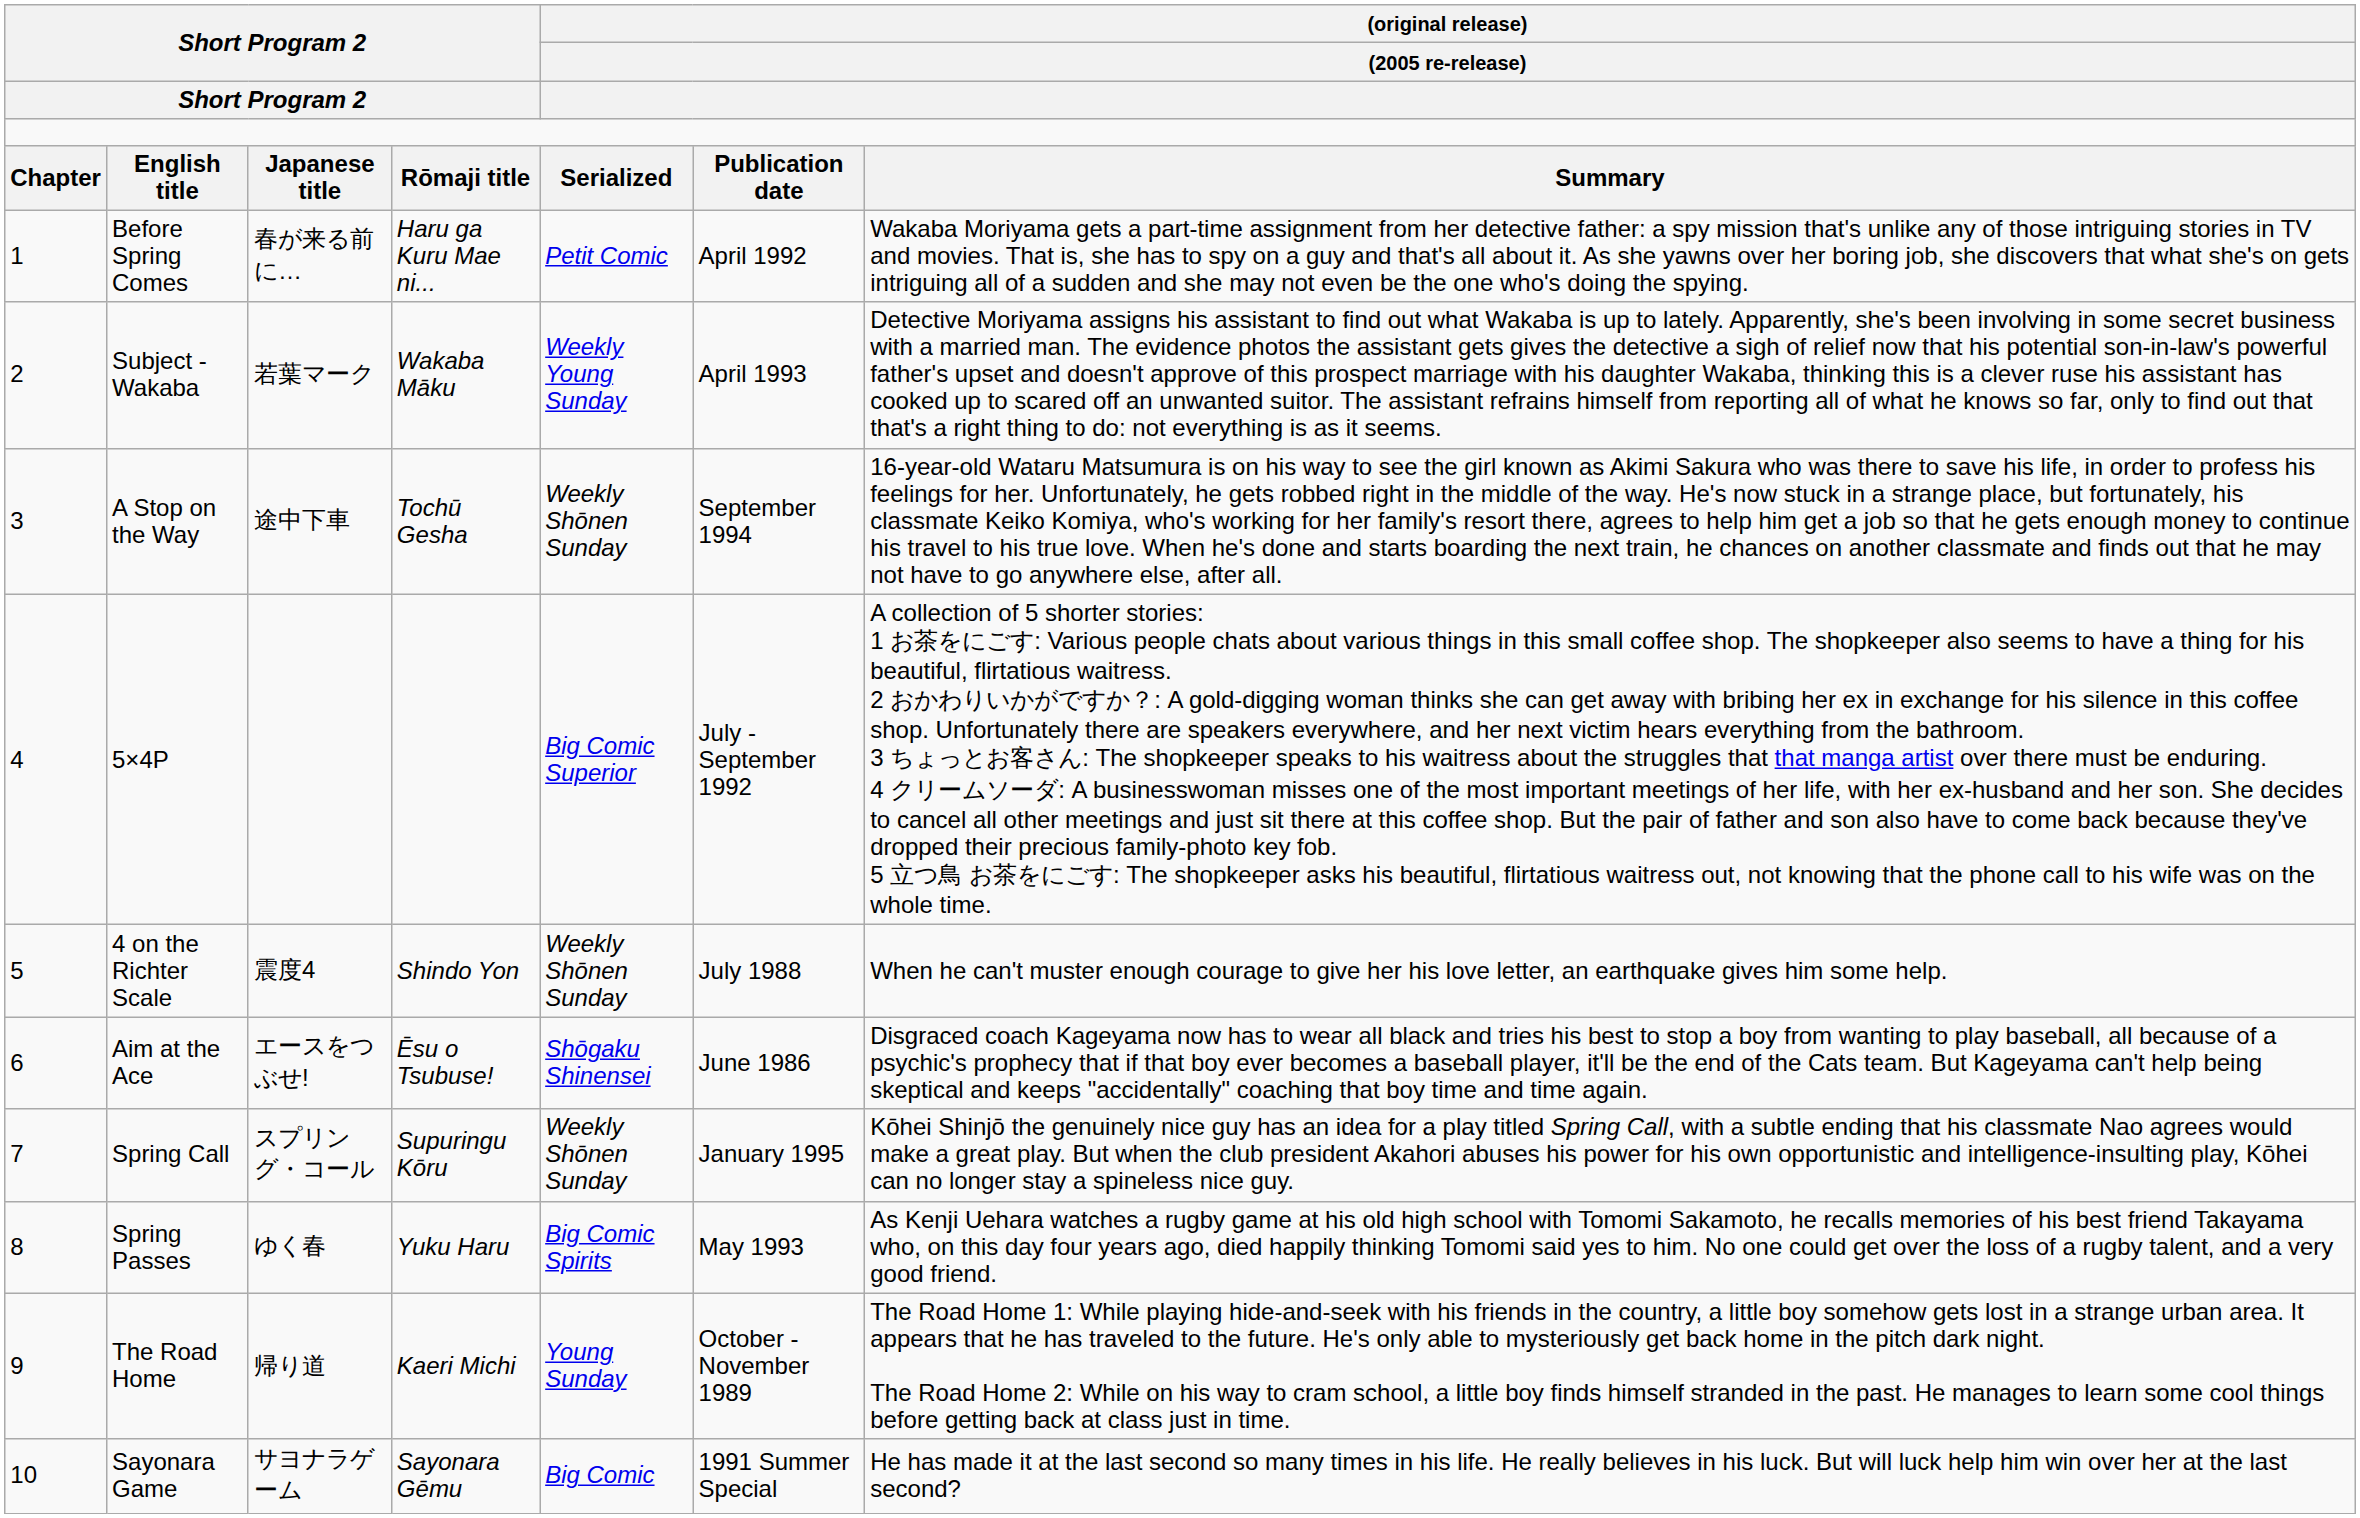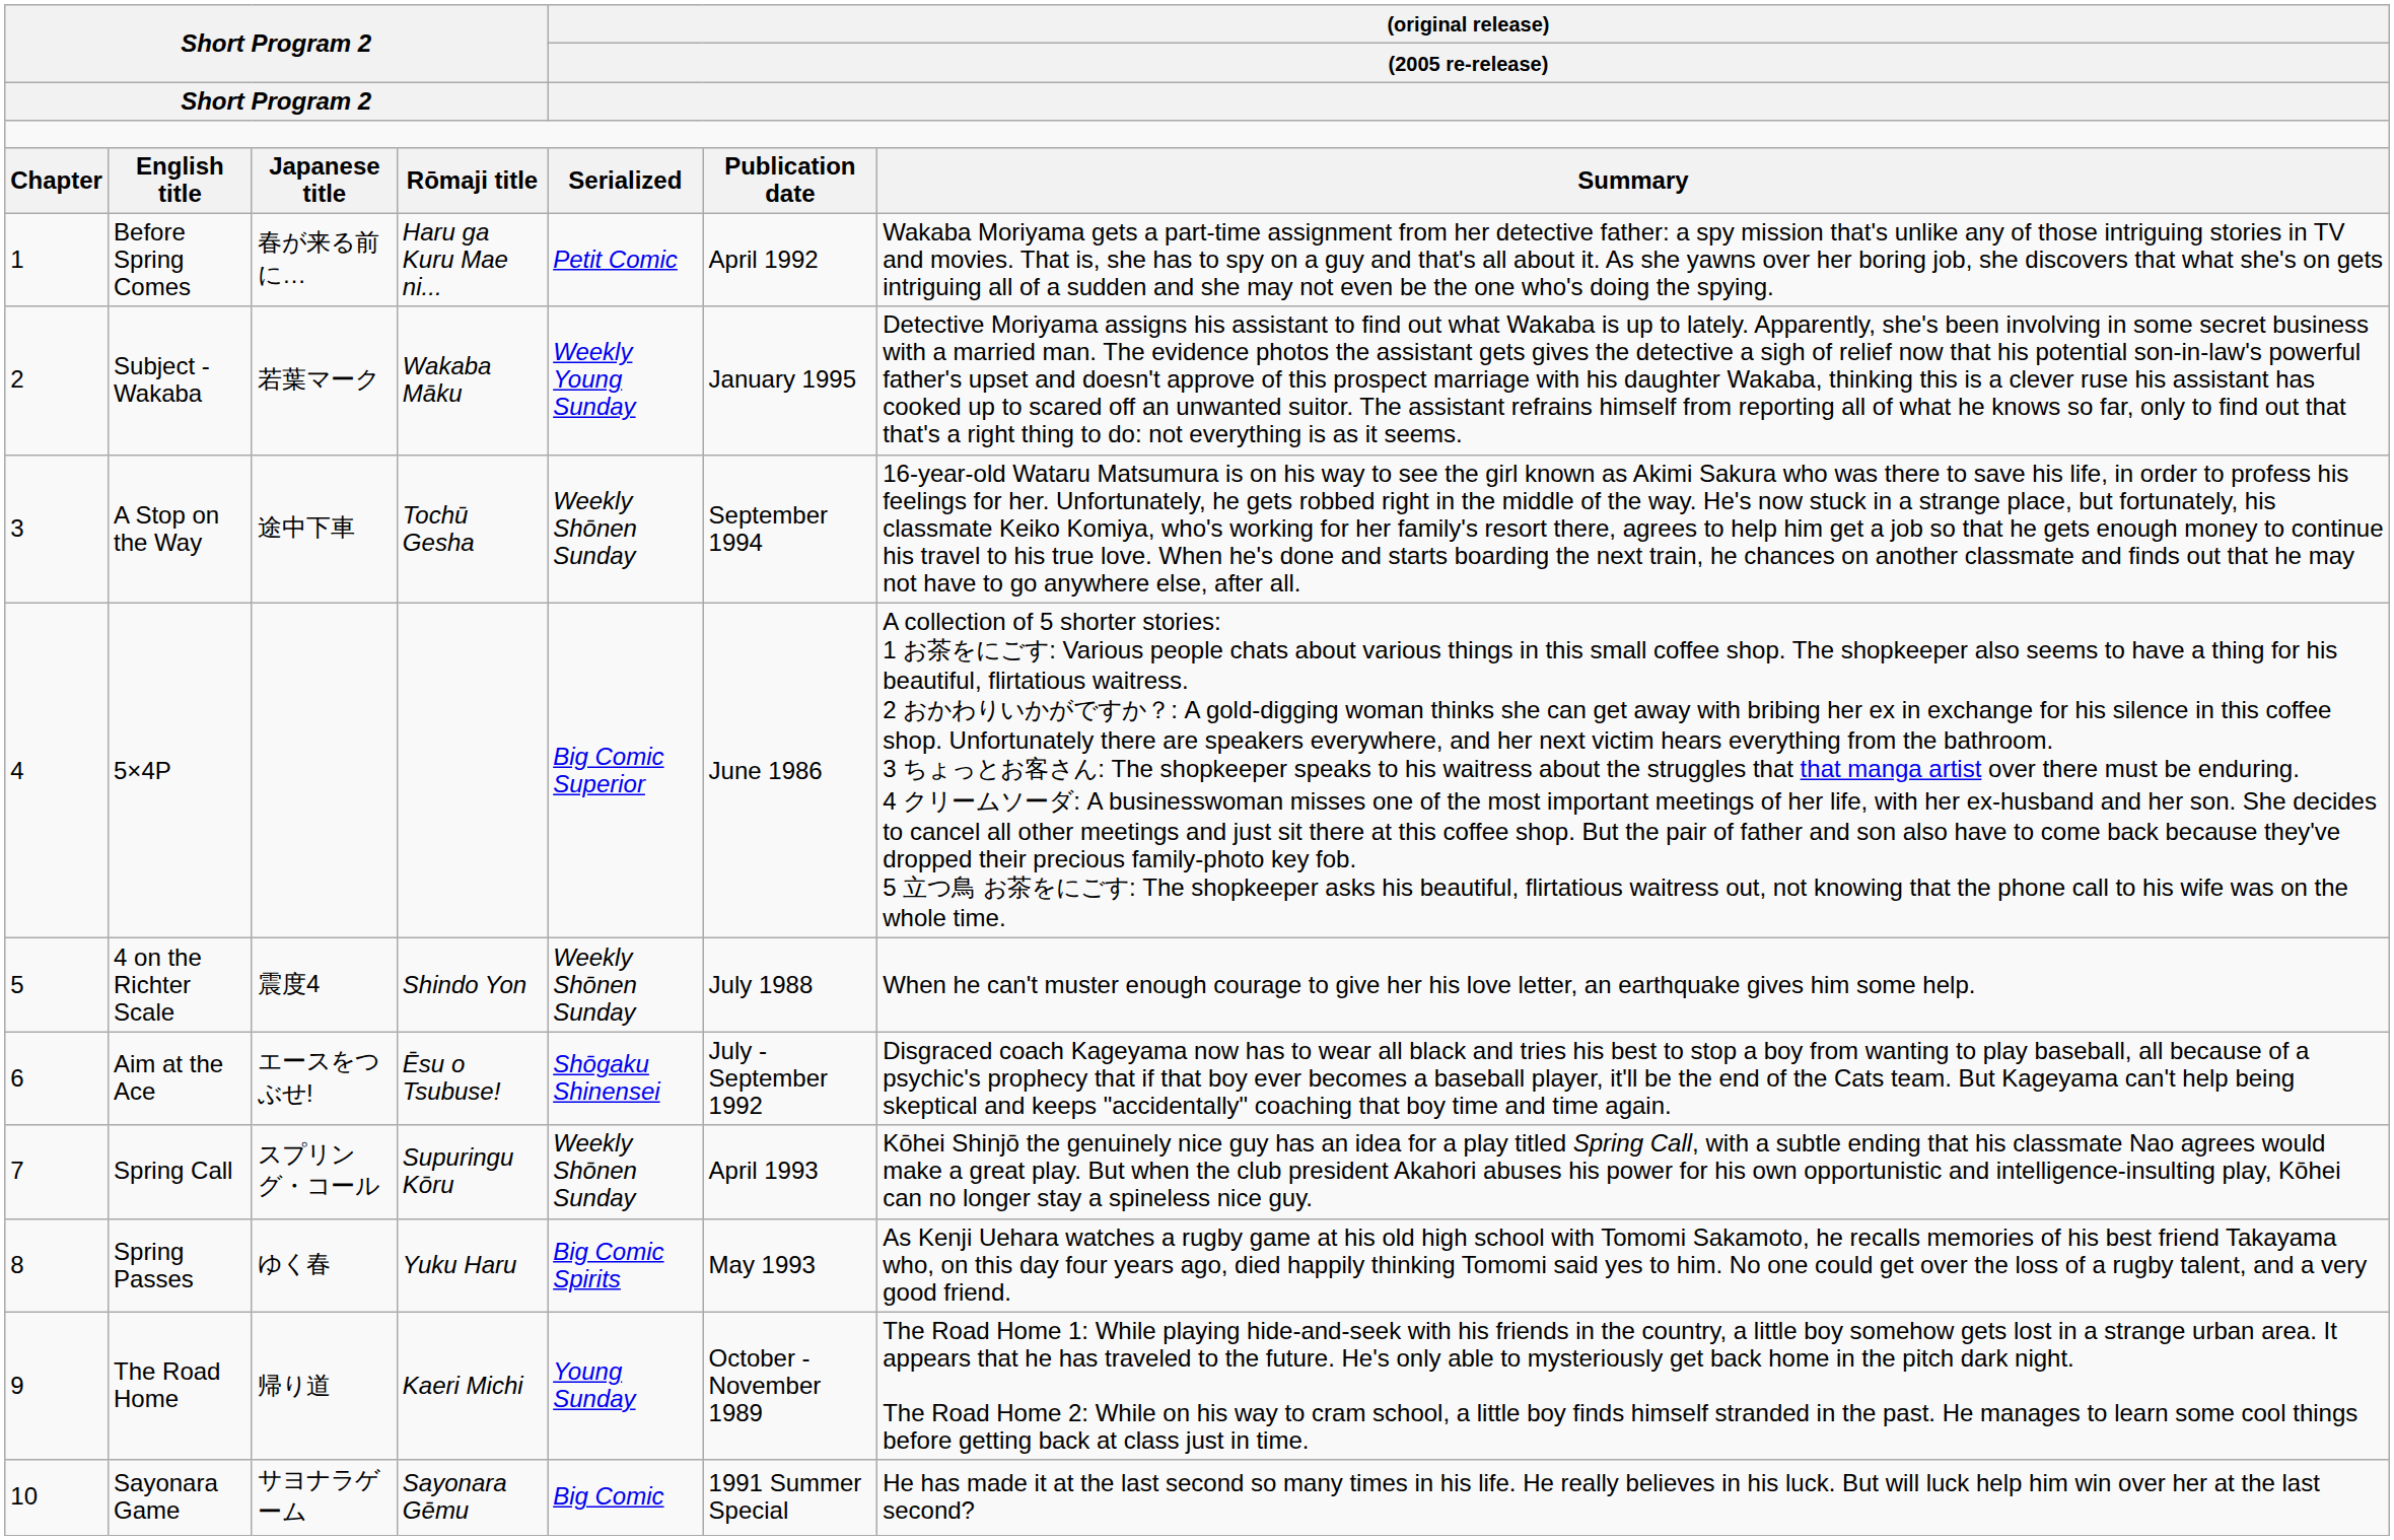Subject - Wakaba | column 6: April 1993 -> January 1995
5×4P | column 6: July - September 1992 -> June 1986
Aim at the Ace | column 6: June 1986 -> July - September 1992
Spring Call | column 6: January 1995 -> April 1993
